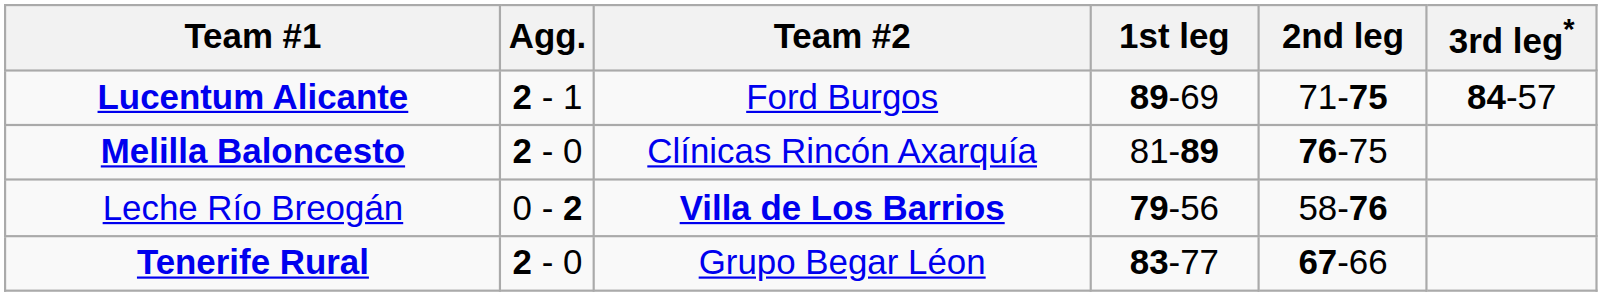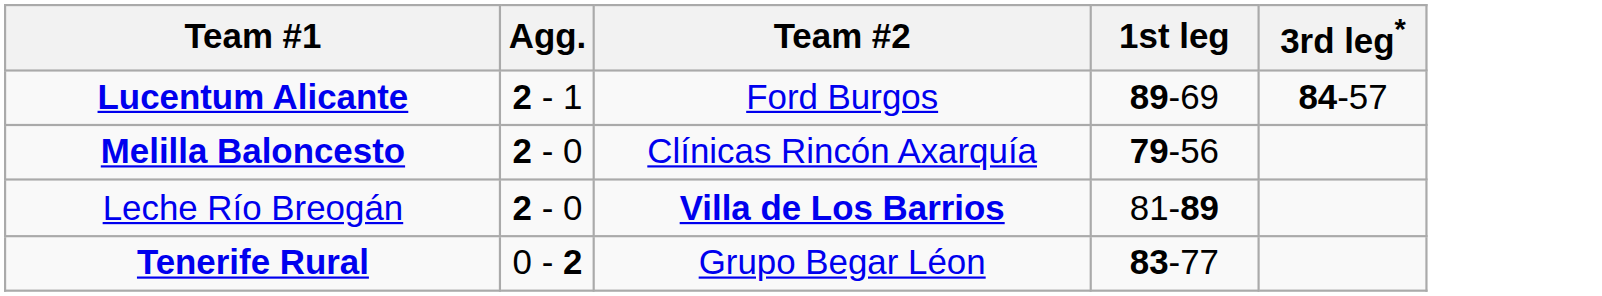- column: 2nd leg | 71-75 | 76-75 | 58-76 | 67-66
Melilla Baloncesto | 1st leg: 81-89 -> 79-56
Leche Río Breogán | Agg.: 0 - 2 -> 2 - 0
Leche Río Breogán | 1st leg: 79-56 -> 81-89
Tenerife Rural | Agg.: 2 - 0 -> 0 - 2
